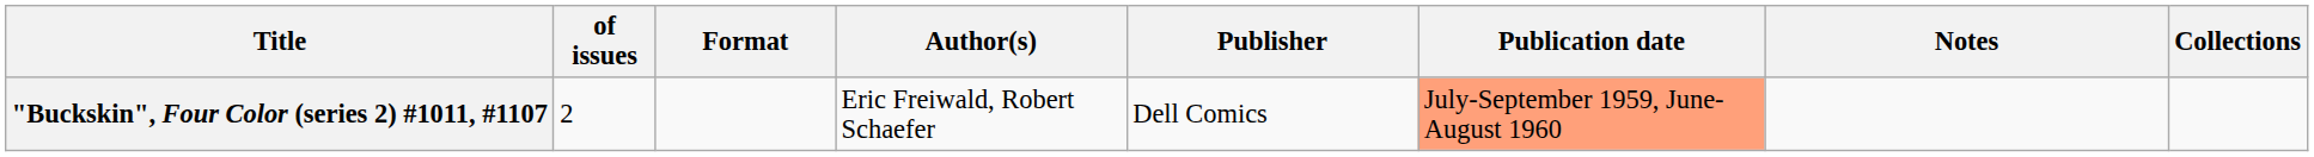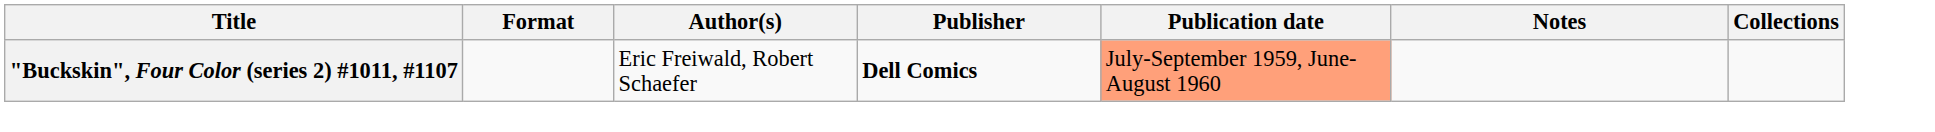- column: of issues | 2
"Buckskin", Four Color (series 2) #1011, #1107 | Publisher: normal -> bold
